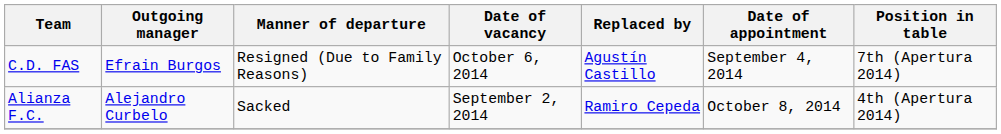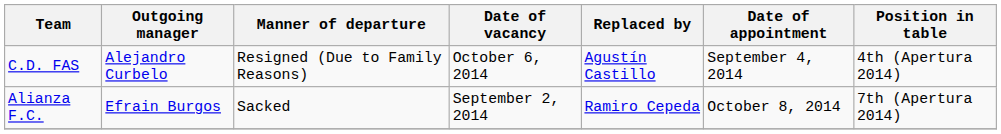C.D. FAS | Outgoing manager: Efrain Burgos -> Alejandro Curbelo
C.D. FAS | Position in table: 7th (Apertura 2014) -> 4th (Apertura 2014)
Alianza F.C. | Outgoing manager: Alejandro Curbelo -> Efrain Burgos
Alianza F.C. | Position in table: 4th (Apertura 2014) -> 7th (Apertura 2014)
